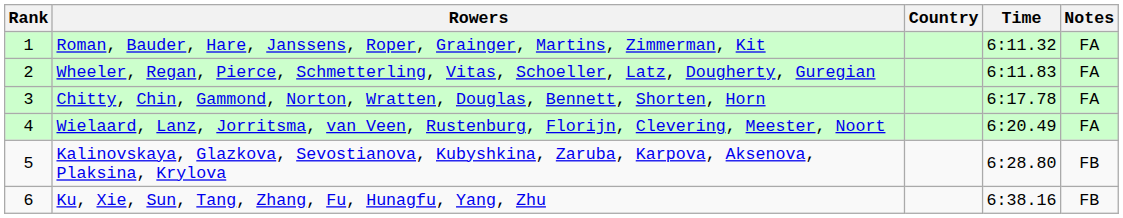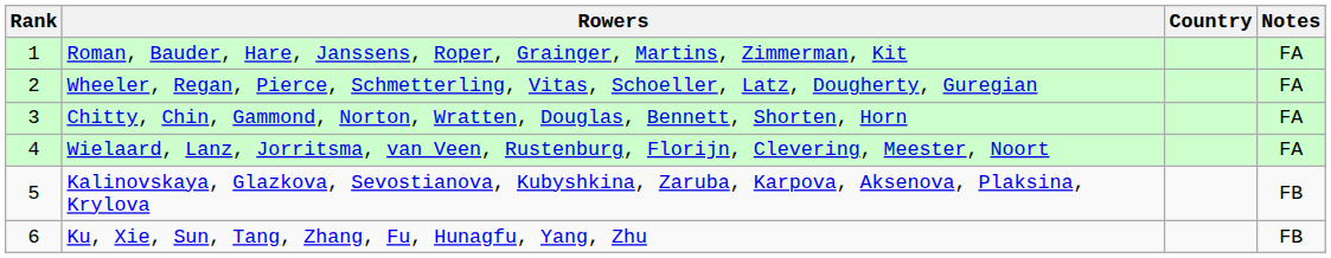- column: Time | 6:11.32 | 6:11.83 | 6:17.78 | 6:20.49 | 6:28.80 | 6:38.16
